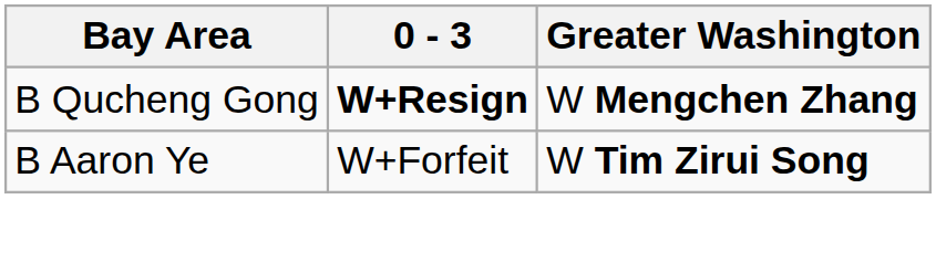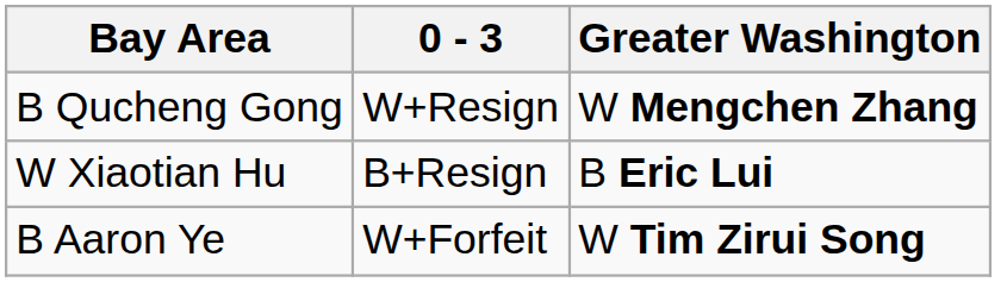B Qucheng Gong | 0 - 3: bold -> normal
+ row: W Xiaotian Hu | B+Resign | B Eric Lui
